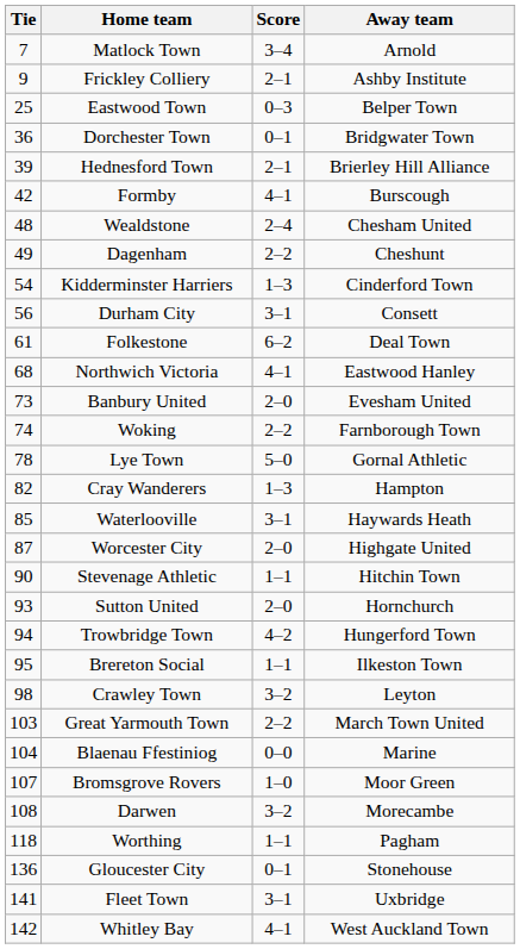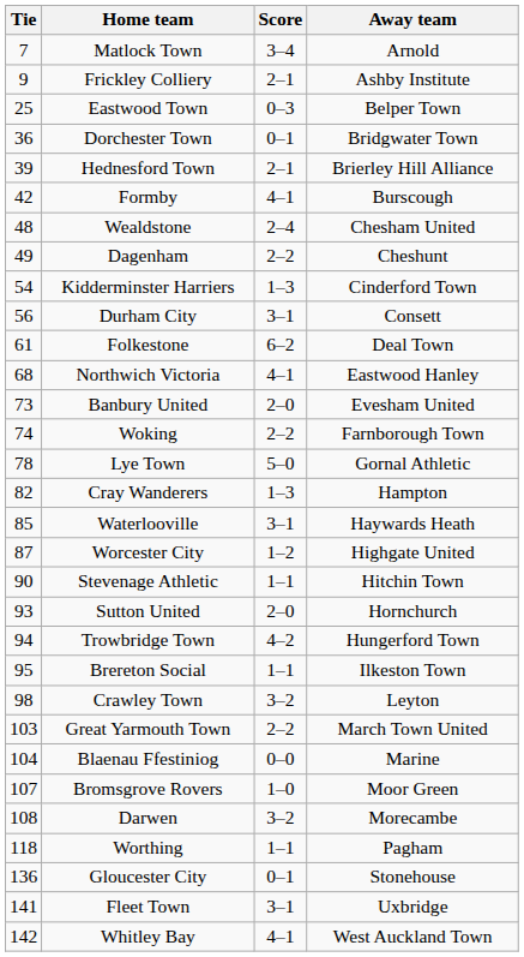Worcester City | Score: 2–0 -> 1–2
